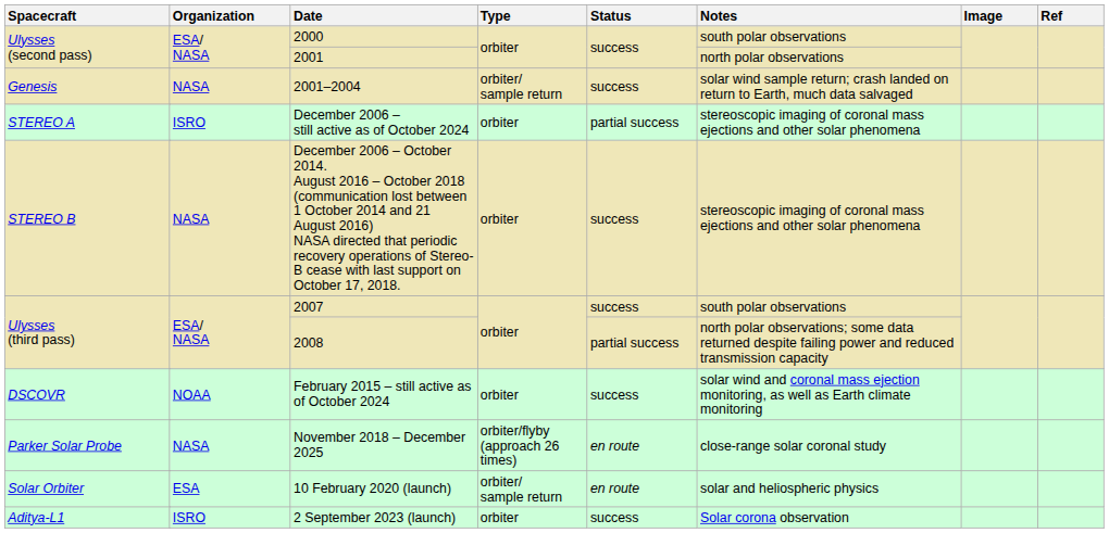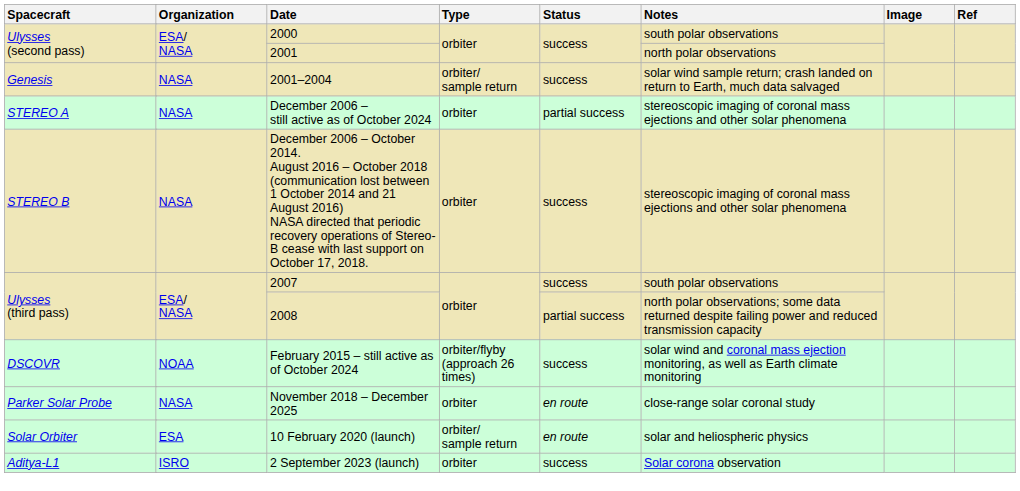December 2006 – still active as of October 2024 | Organization: ISRO -> NASA
February 2015 – still active as of October 2024 | Type: orbiter -> orbiter/flyby (approach 26 times)
November 2018 – December 2025 | Type: orbiter/flyby (approach 26 times) -> orbiter
